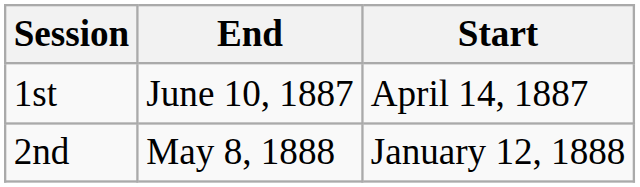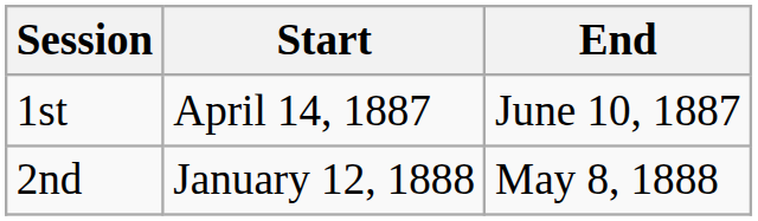columns swapped: Start <-> End
